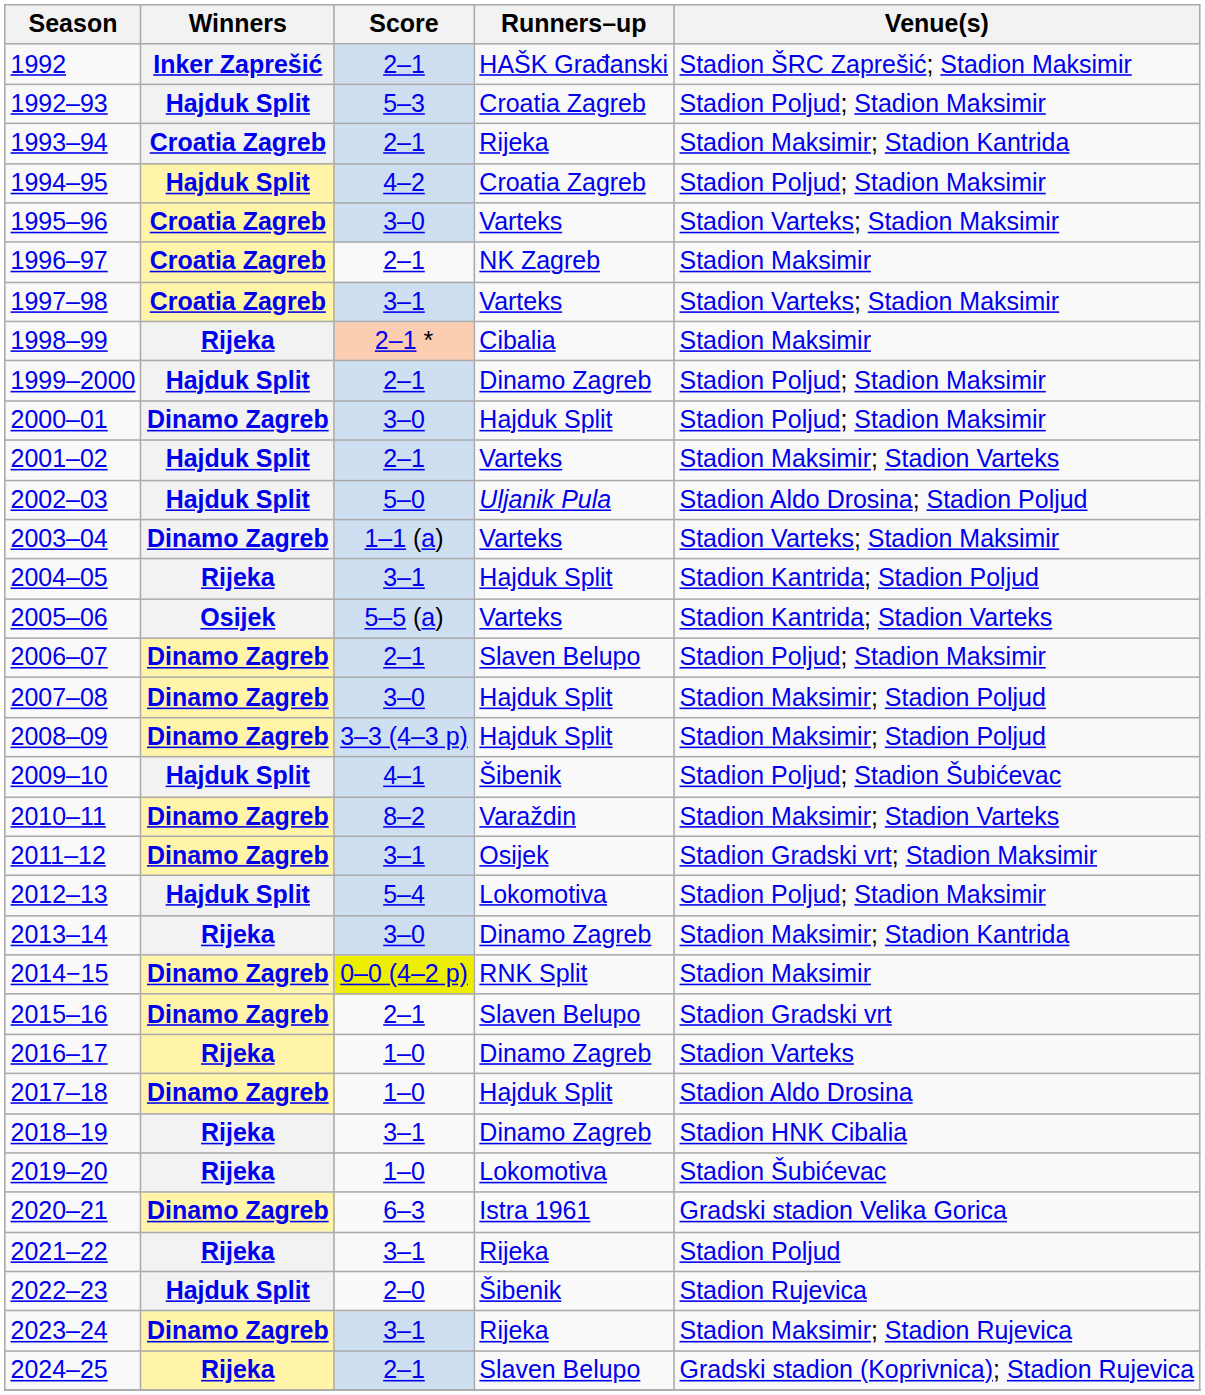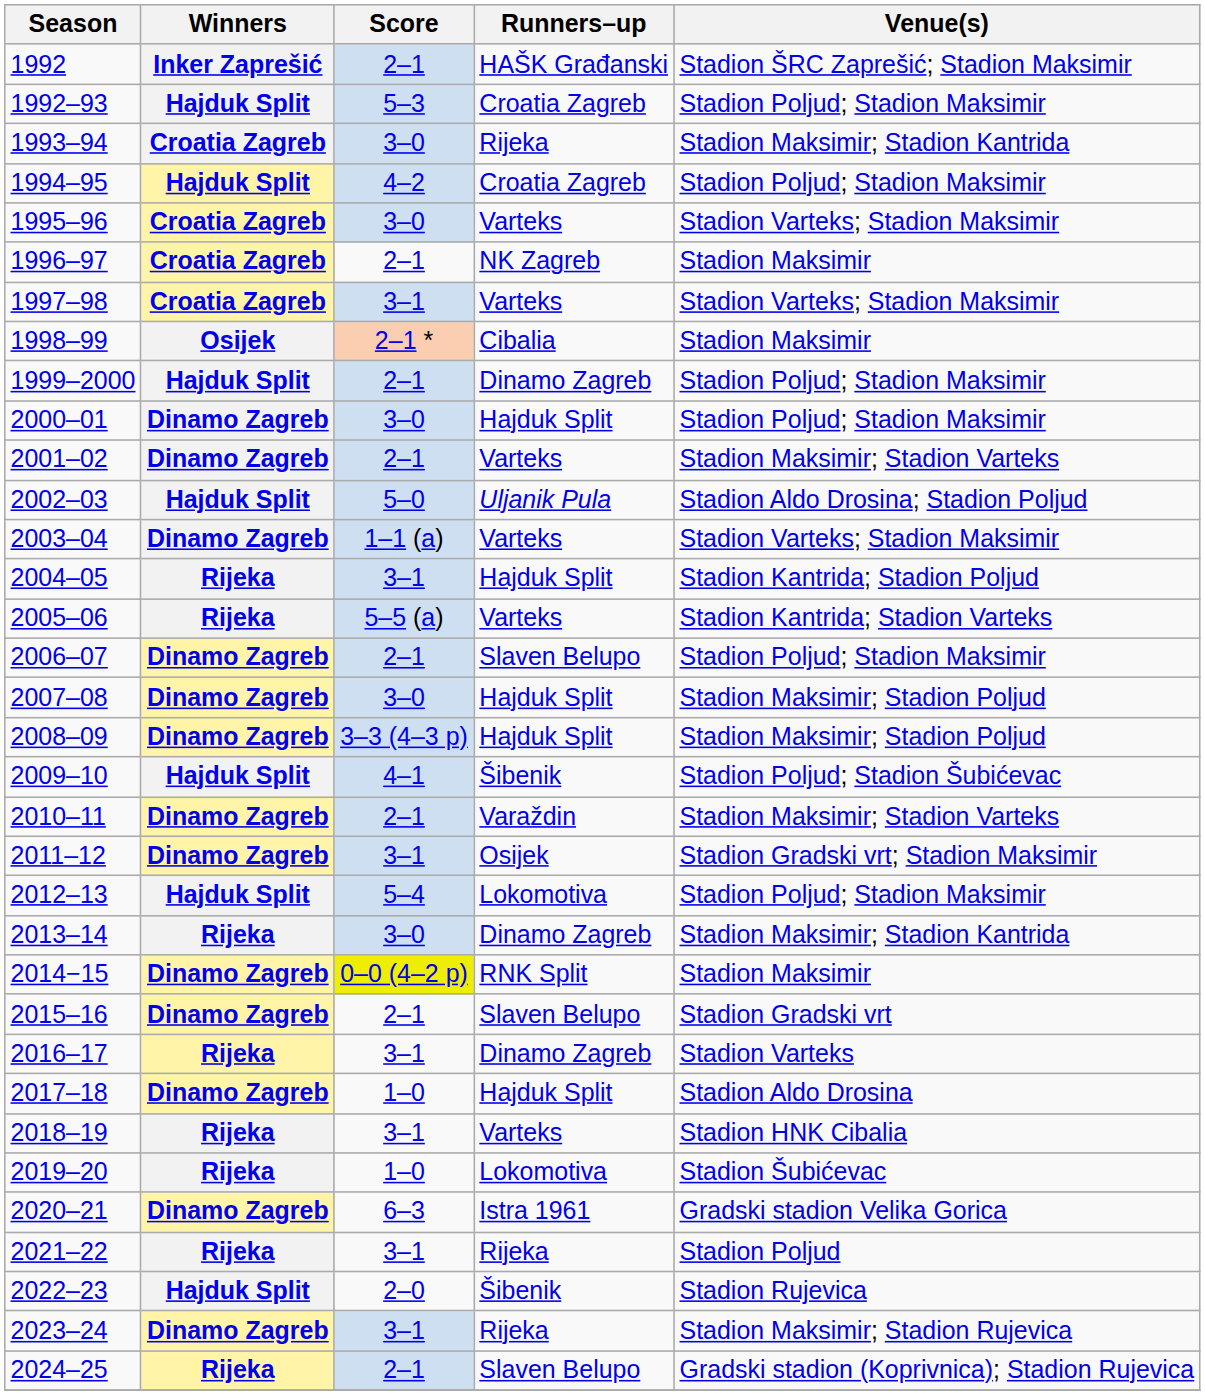1993–94 | Score: 2–1 -> 3–0
1998–99 | Winners: Rijeka -> Osijek
2001–02 | Winners: Hajduk Split -> Dinamo Zagreb
2005–06 | Winners: Osijek -> Rijeka
2010–11 | Score: 8–2 -> 2–1
2016–17 | Score: 1–0 -> 3–1
2018–19 | Runners–up: Dinamo Zagreb -> Varteks
